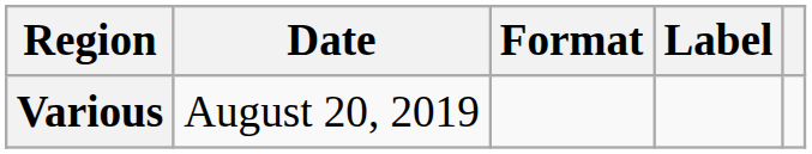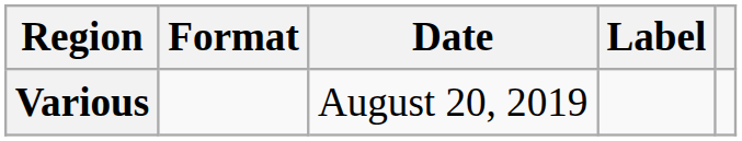columns swapped: Date <-> Format
